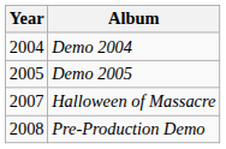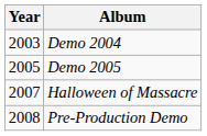Demo 2004 | Year: 2004 -> 2003
